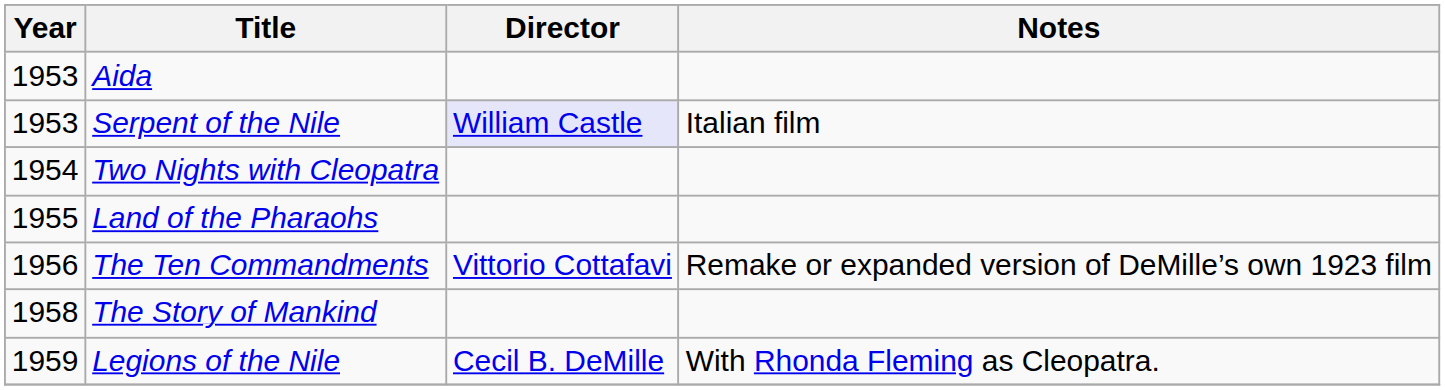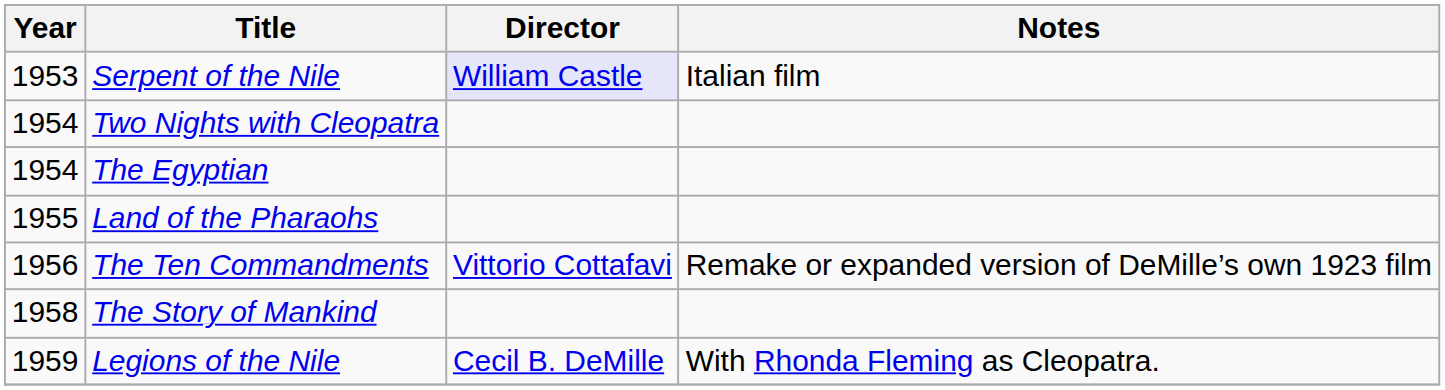- row: 1953 | Aida
+ row: 1954 | The Egyptian
